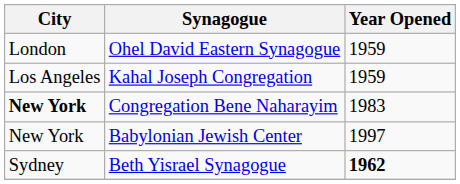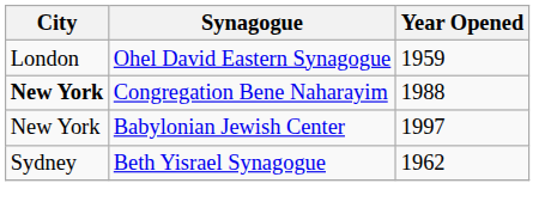- row: Los Angeles | Kahal Joseph Congregation | 1959
Congregation Bene Naharayim | Year Opened: 1983 -> 1988
Beth Yisrael Synagogue | Year Opened: bold -> normal
